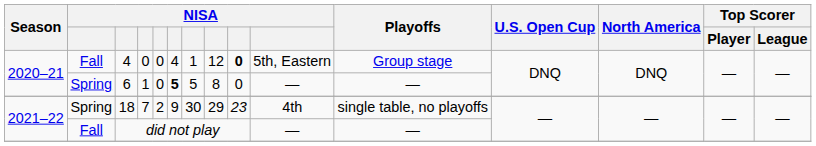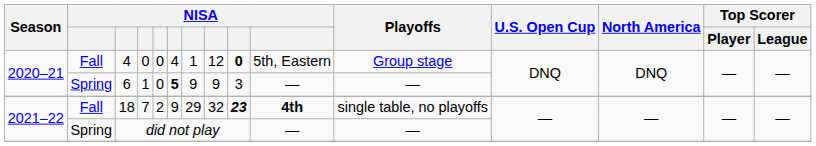6 | column 7: 5 -> 9
6 | column 8: 8 -> 9
6 | column 9: 0 -> 3
18 | column 2: Spring -> Fall
18 | column 7: 30 -> 29
18 | column 8: 29 -> 32
18 | column 9: normal -> bold
18 | column 10: normal -> bold
did not play | column 2: Fall -> Spring
